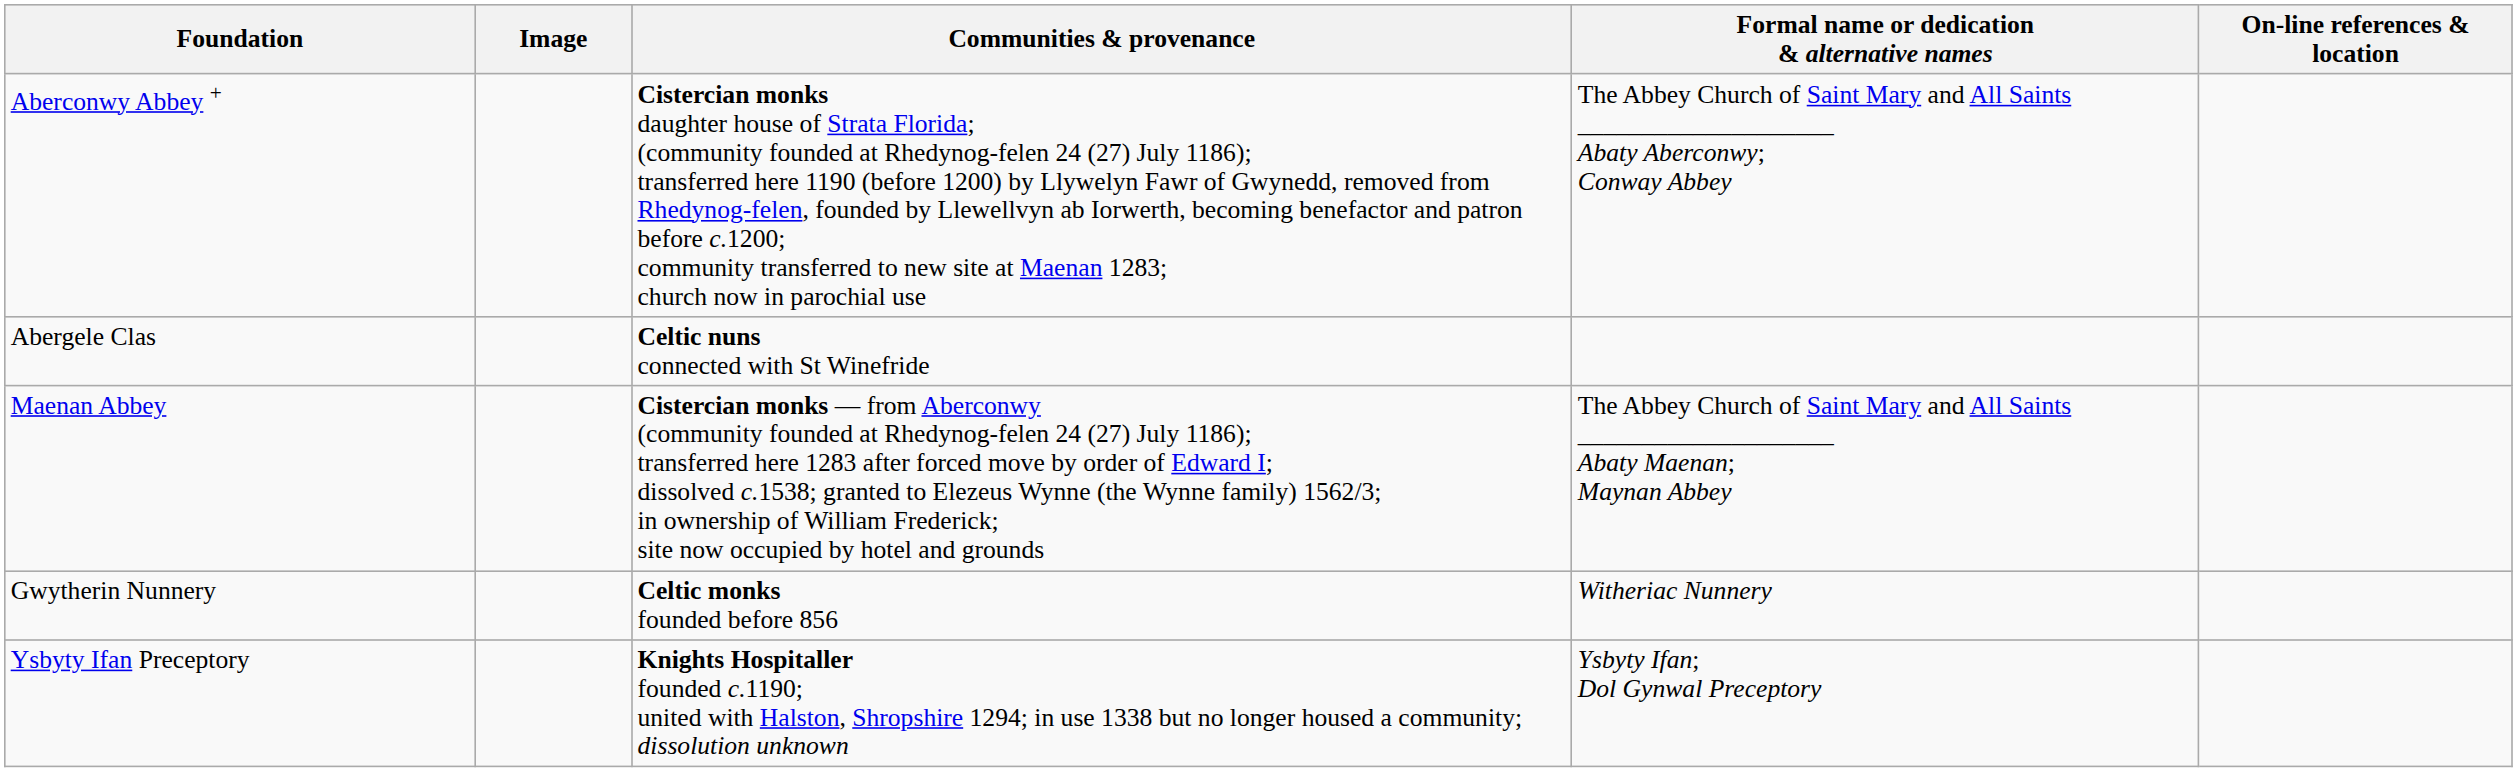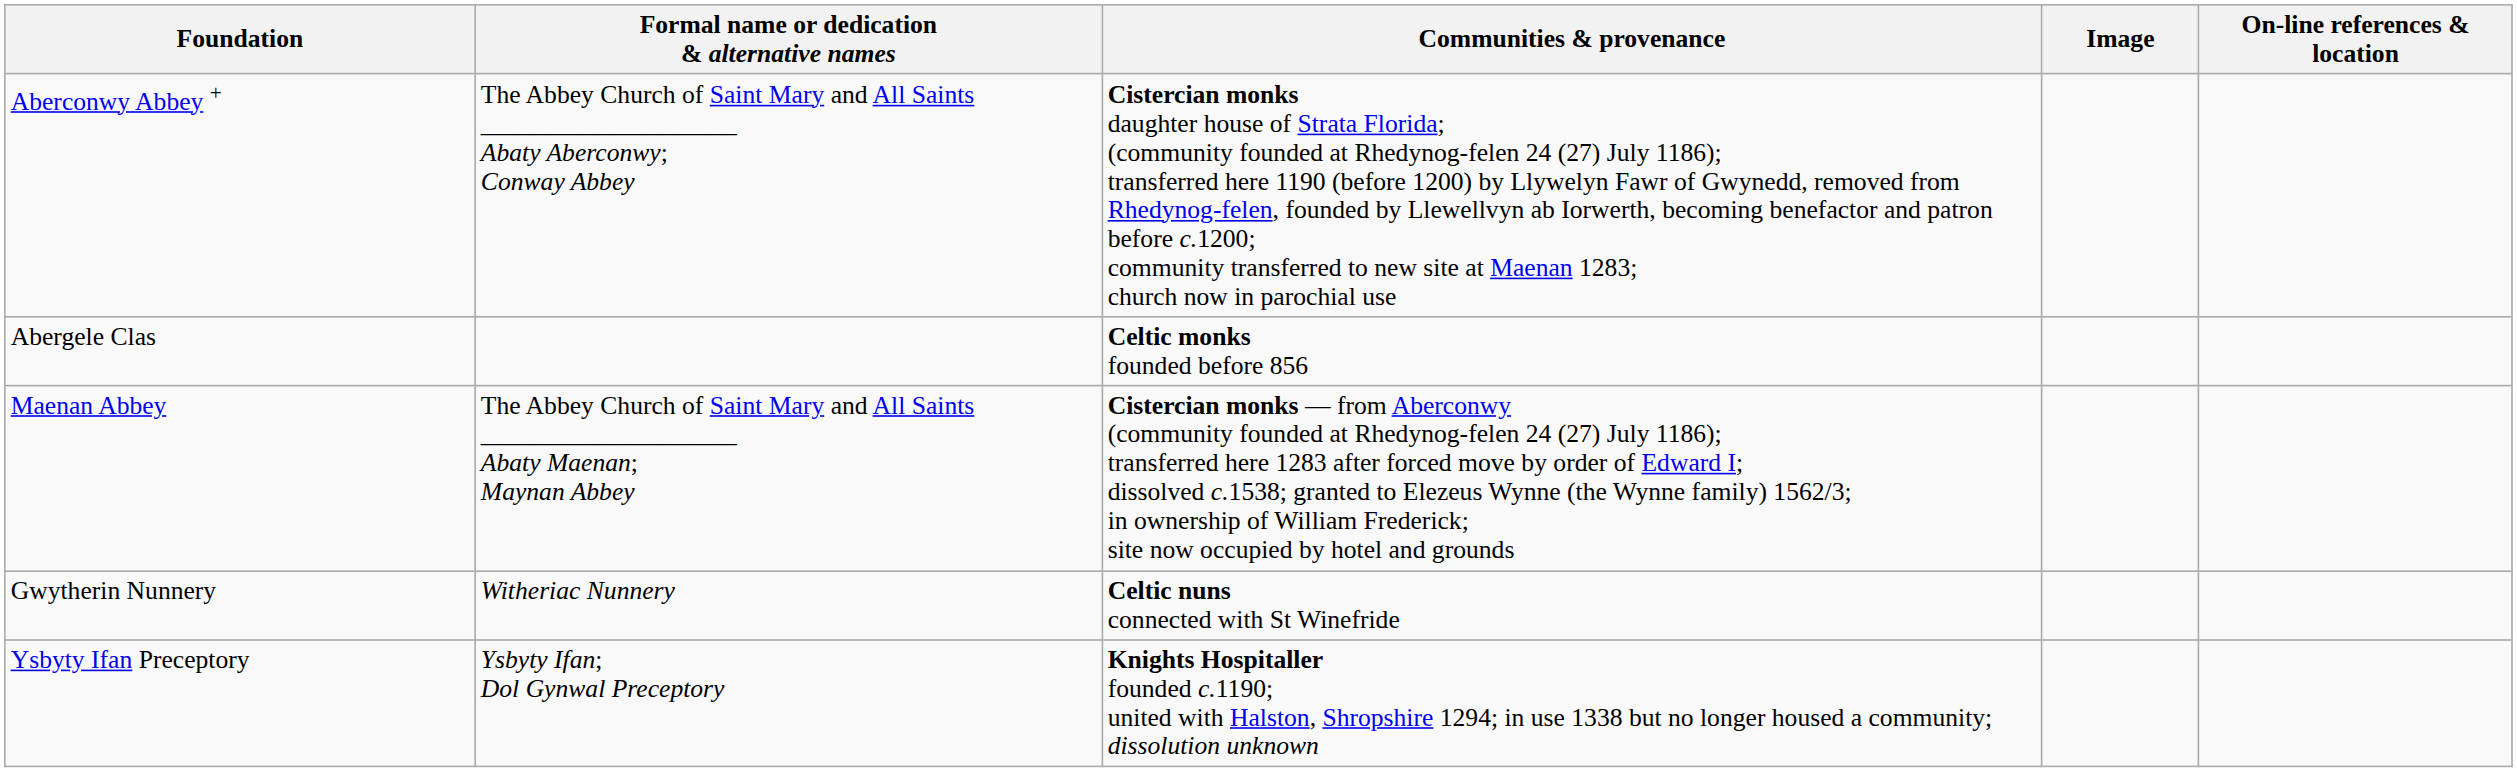columns swapped: Image <-> Formal name or dedication & alternative names
Abergele Clas | Communities & provenance: Celtic nuns connected with St Winefride -> Celtic monks founded before 856
Gwytherin Nunnery | Communities & provenance: Celtic monks founded before 856 -> Celtic nuns connected with St Winefride
